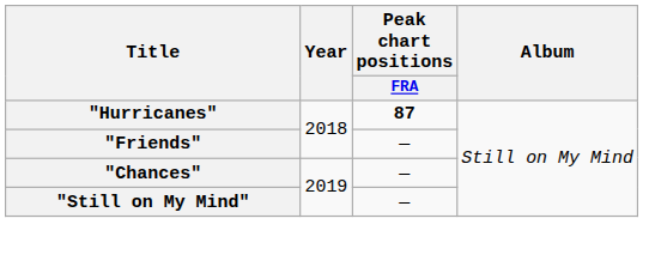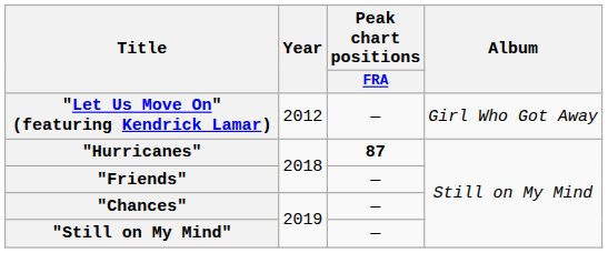+ row: "Let Us Move On" (featuring Kendrick Lamar) | 2012 | — | Girl Who Got Away
